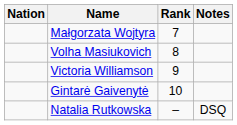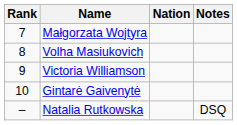columns swapped: Rank <-> Nation
